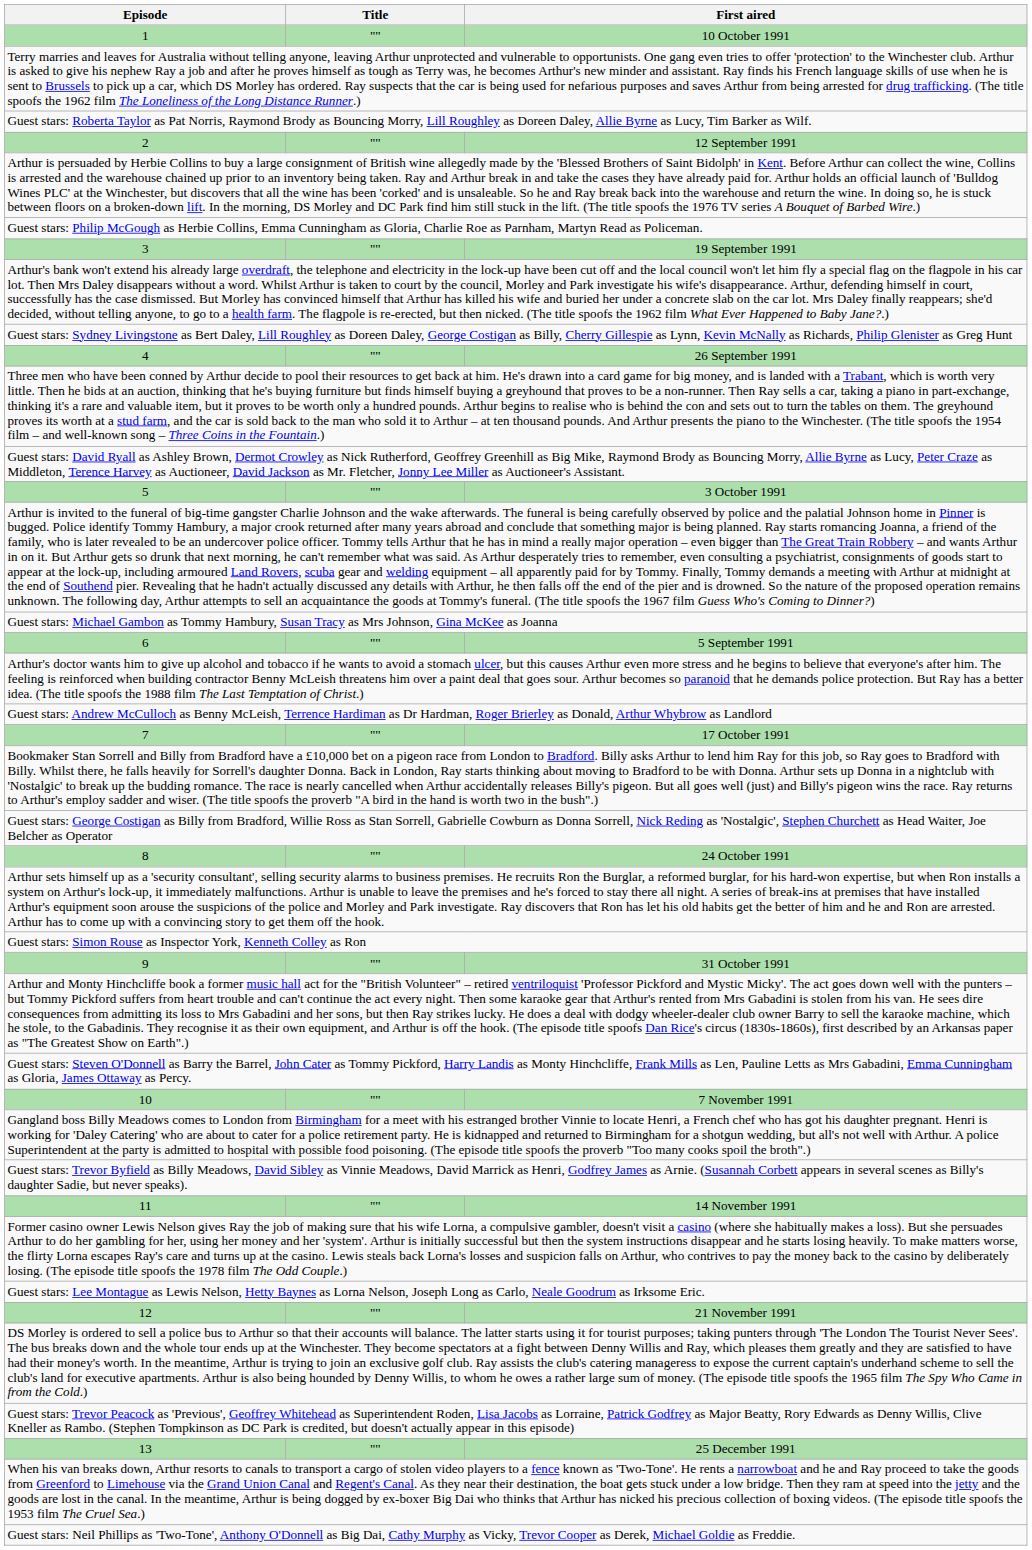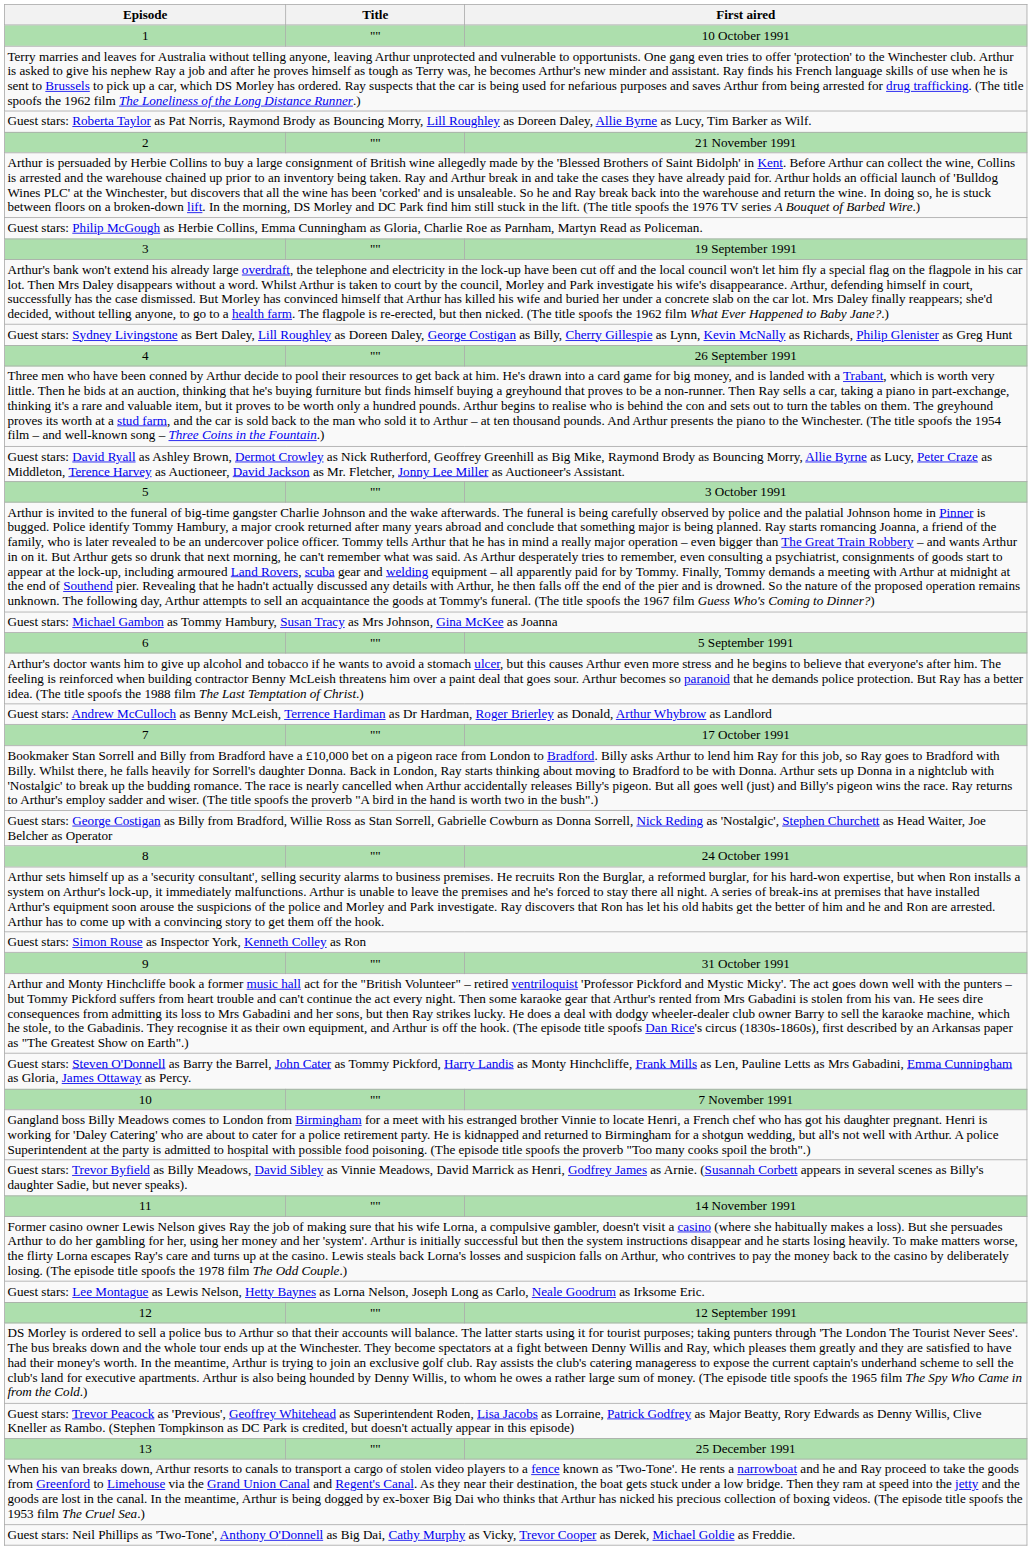2 | First aired: 12 September 1991 -> 21 November 1991
12 | First aired: 21 November 1991 -> 12 September 1991
